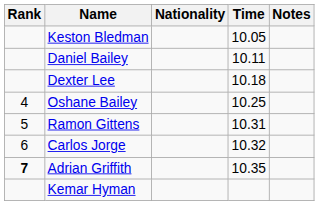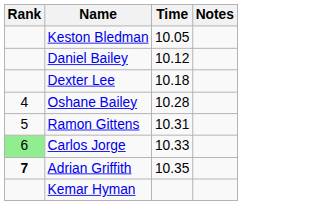- column: Nationality
Daniel Bailey | Time: 10.11 -> 10.12
Oshane Bailey | Time: 10.25 -> 10.28
Carlos Jorge | Rank: no background -> lightgreen background
Carlos Jorge | Time: 10.32 -> 10.33
